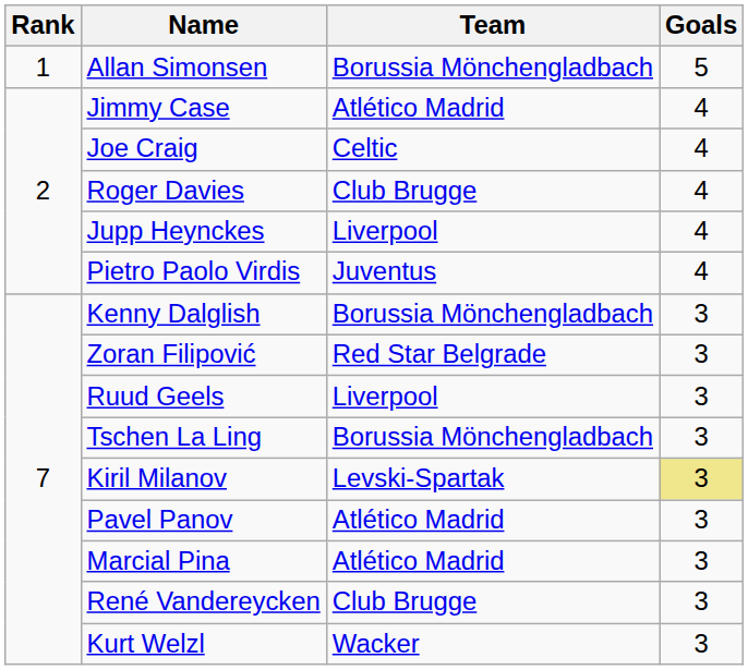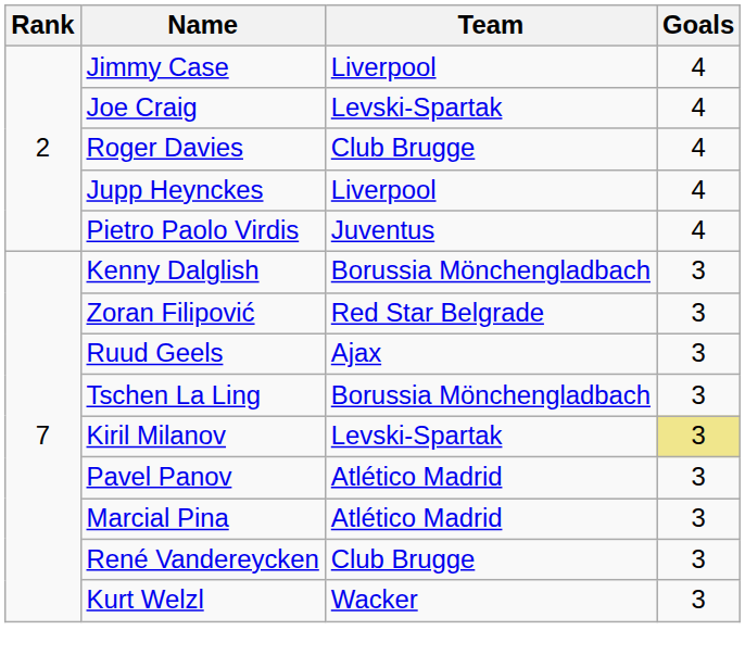- row: 1 | Allan Simonsen | Borussia Mönchengladbach | 5
Jimmy Case | Team: Atlético Madrid -> Liverpool
Joe Craig | Team: Celtic -> Levski-Spartak
Ruud Geels | Team: Liverpool -> Ajax
